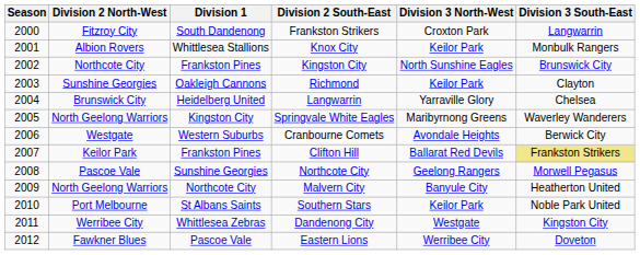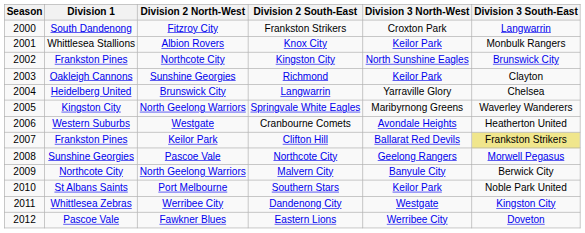columns swapped: Division 1 <-> Division 2 North-West
Cranbourne Comets | Division 3 South-East: Berwick City -> Heatherton United
Malvern City | Division 3 South-East: Heatherton United -> Berwick City
